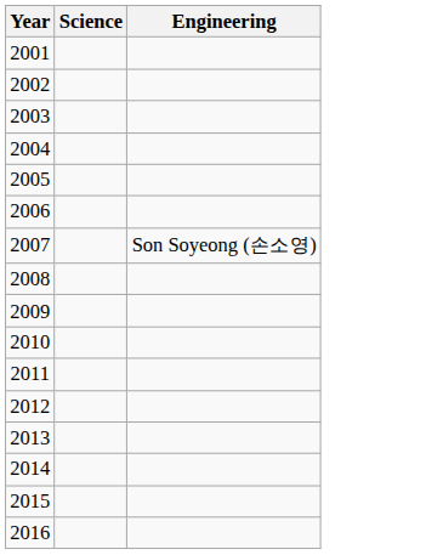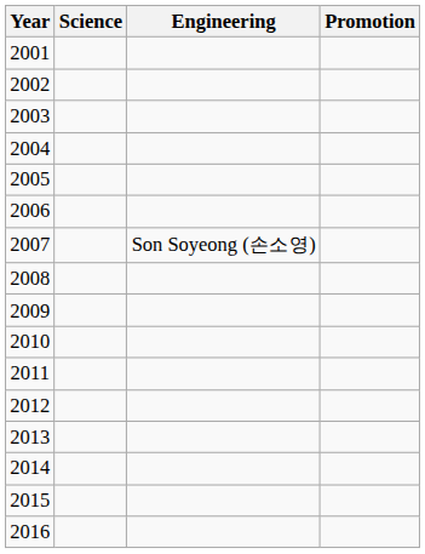+ column: Promotion
